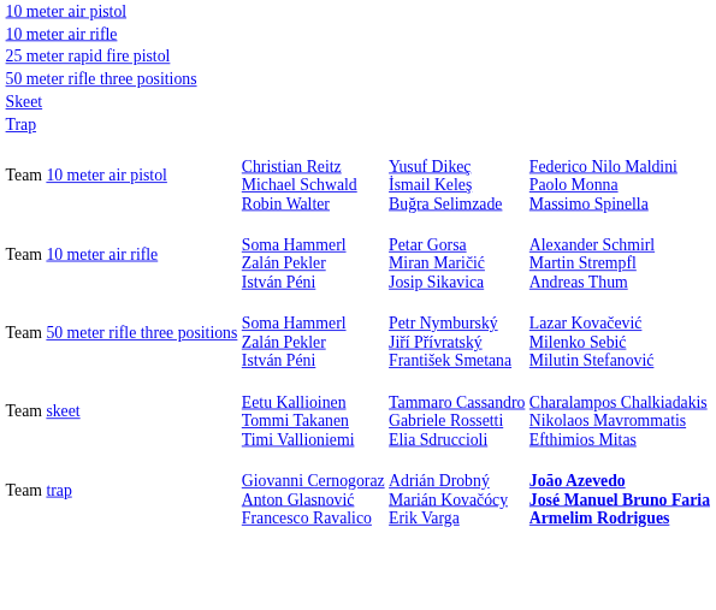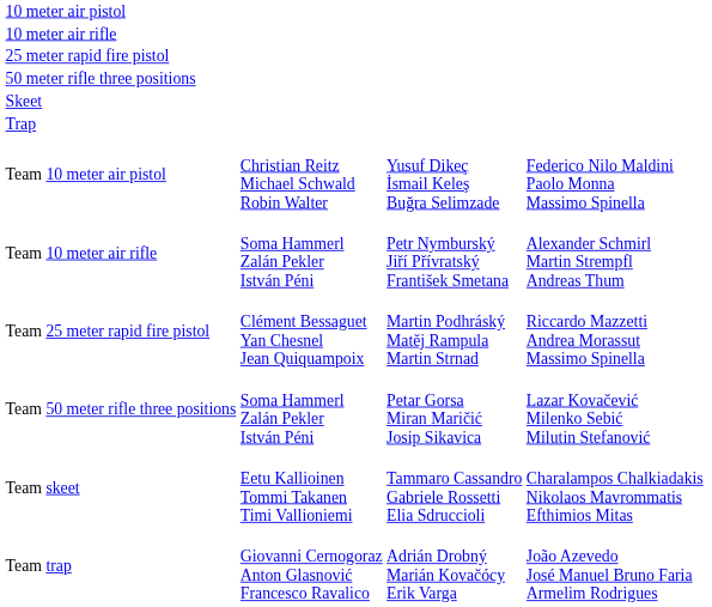Team 10 meter air rifle | column 3: Petar Gorsa Miran Maričić Josip Sikavica -> Petr Nymburský Jiří Přívratský František Smetana
+ row: Team 25 meter rapid fire pistol | Clément Bessaguet Yan Chesnel Jean Quiquampoix | Martin Podhráský Matěj Rampula Martin Strnad | Riccardo Mazzetti Andrea Morassut Massimo Spinella
Team 50 meter rifle three positions | column 3: Petr Nymburský Jiří Přívratský František Smetana -> Petar Gorsa Miran Maričić Josip Sikavica
Team trap | column 4: bold -> normal
